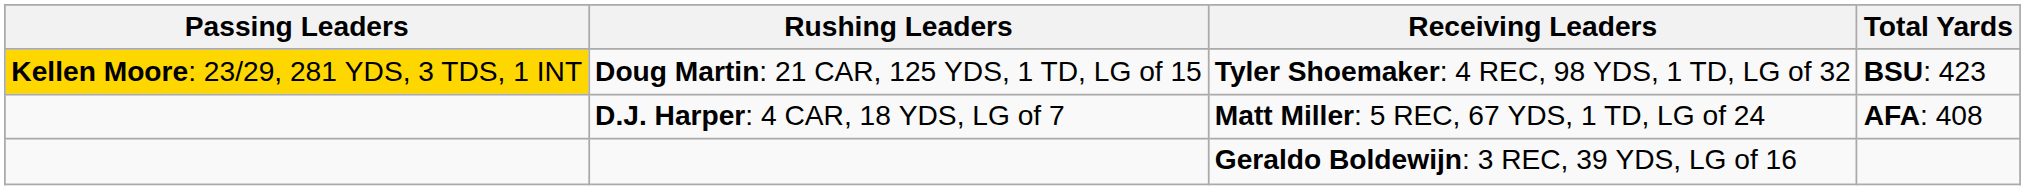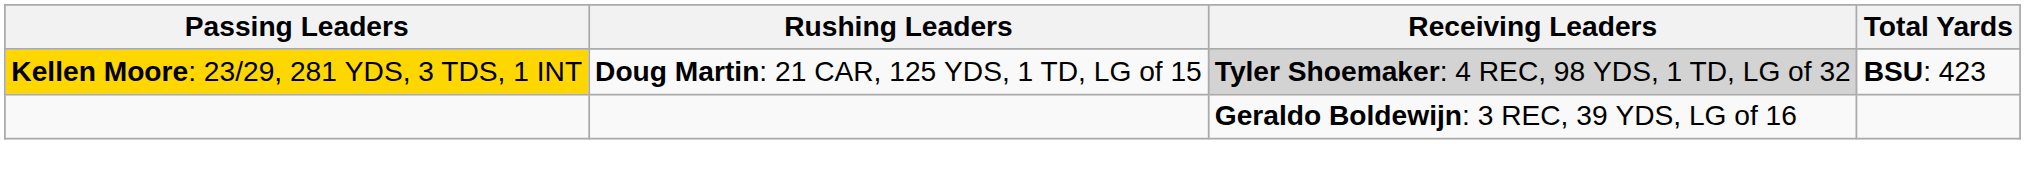Doug Martin: 21 CAR, 125 YDS, 1 TD, LG of 15 | Receiving Leaders: no background -> lightgrey background
- row: D.J. Harper: 4 CAR, 18 YDS, LG of 7 | Matt Miller: 5 REC, 67 YDS, 1 TD, LG of 24 | AFA: 408
